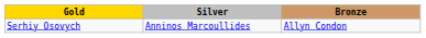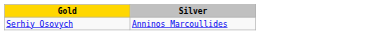- column: Bronze | Allyn Condon
